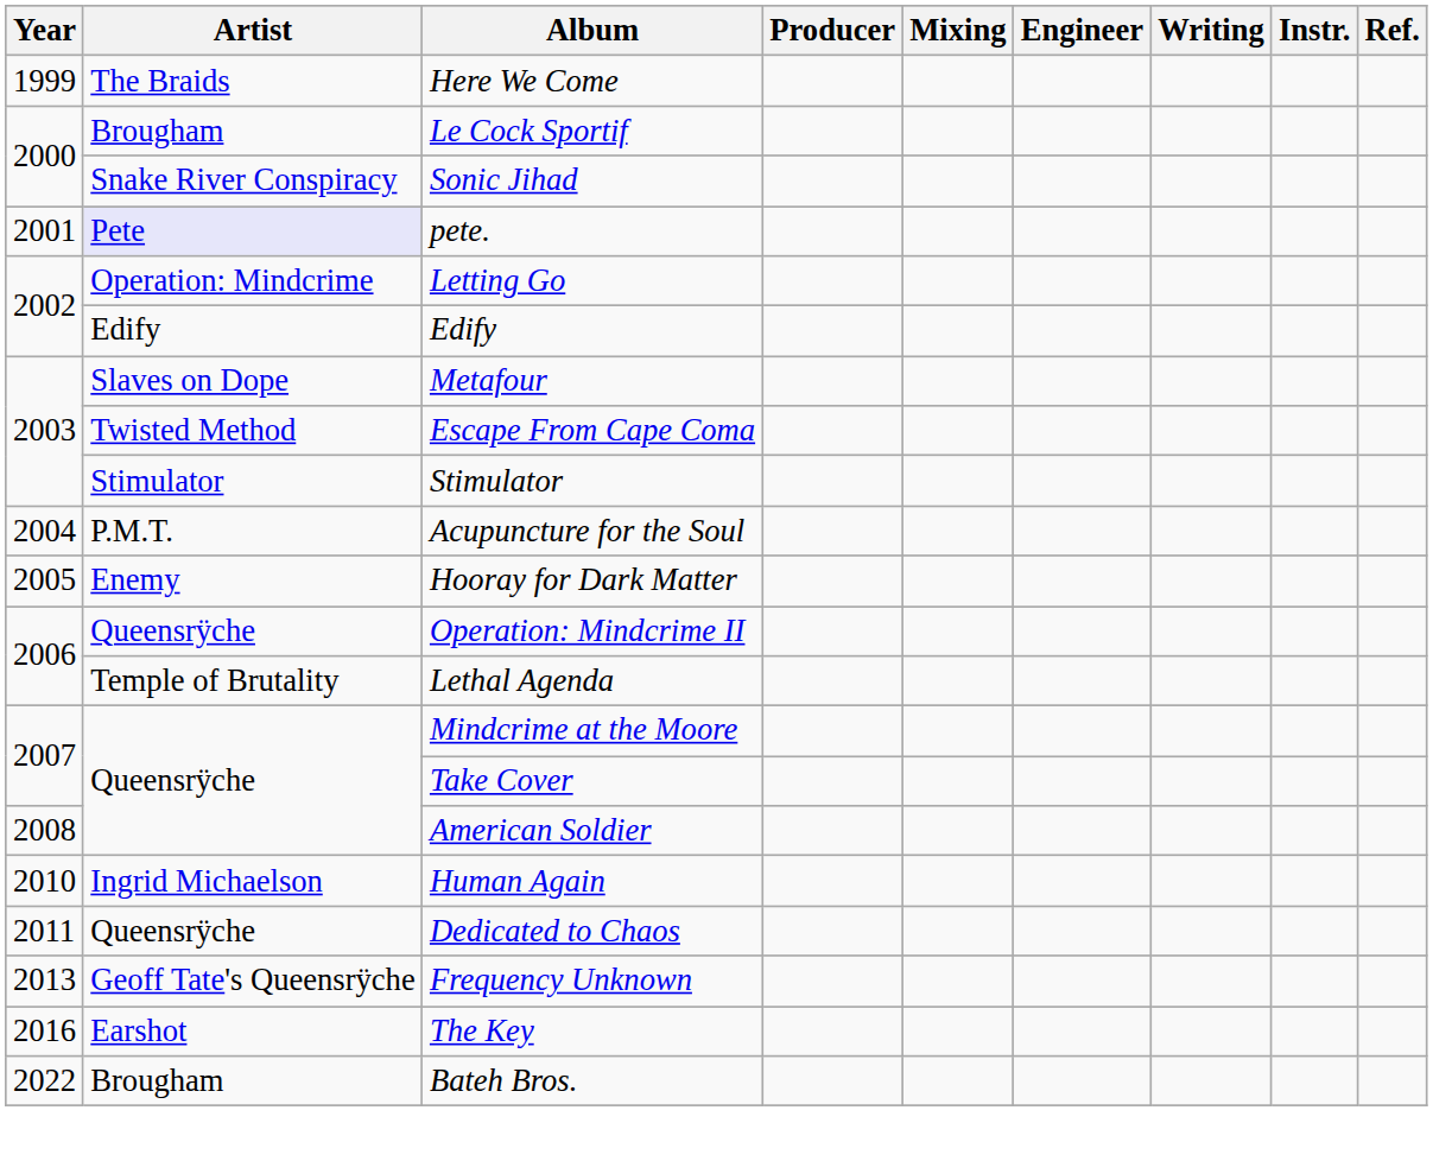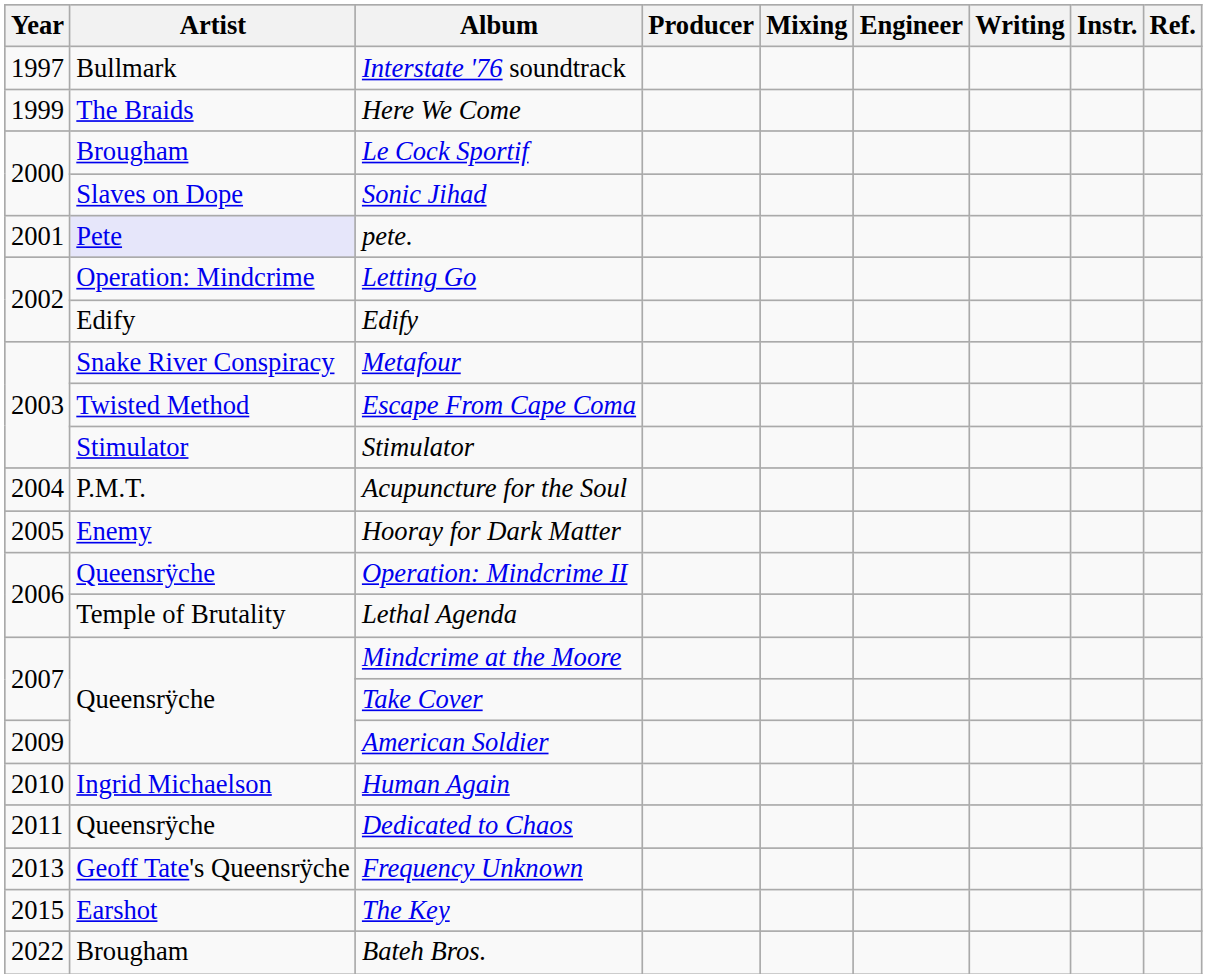+ row: 1997 | Bullmark | Interstate '76 soundtrack
Sonic Jihad | Artist: Snake River Conspiracy -> Slaves on Dope
Metafour | Artist: Slaves on Dope -> Snake River Conspiracy
American Soldier | Year: 2008 -> 2009
The Key | Year: 2016 -> 2015
